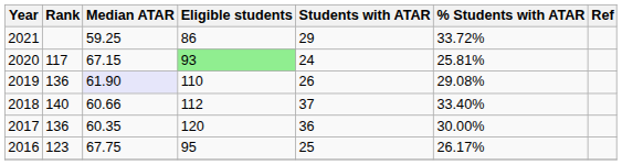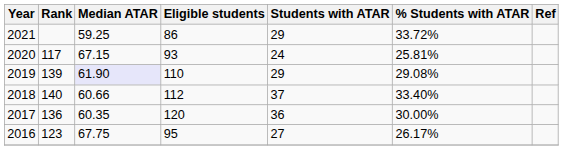2020 | Eligible students: lightgreen background -> no background
2019 | Rank: 136 -> 139
2019 | Students with ATAR: 26 -> 29
2016 | Students with ATAR: 25 -> 27
